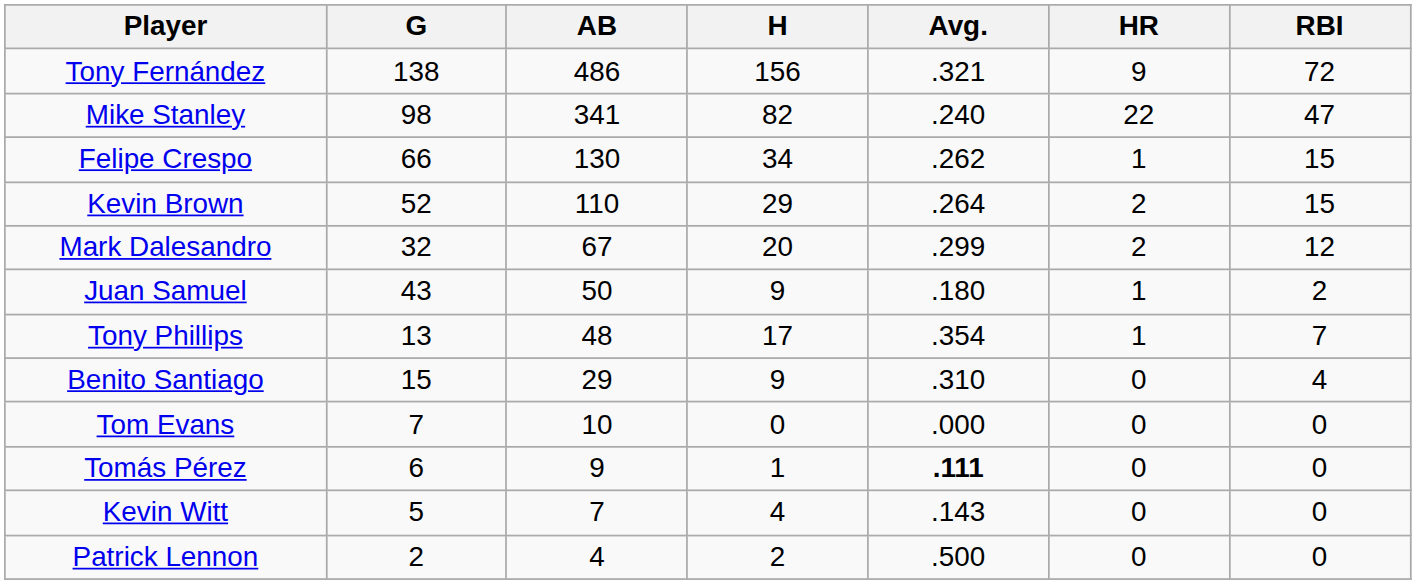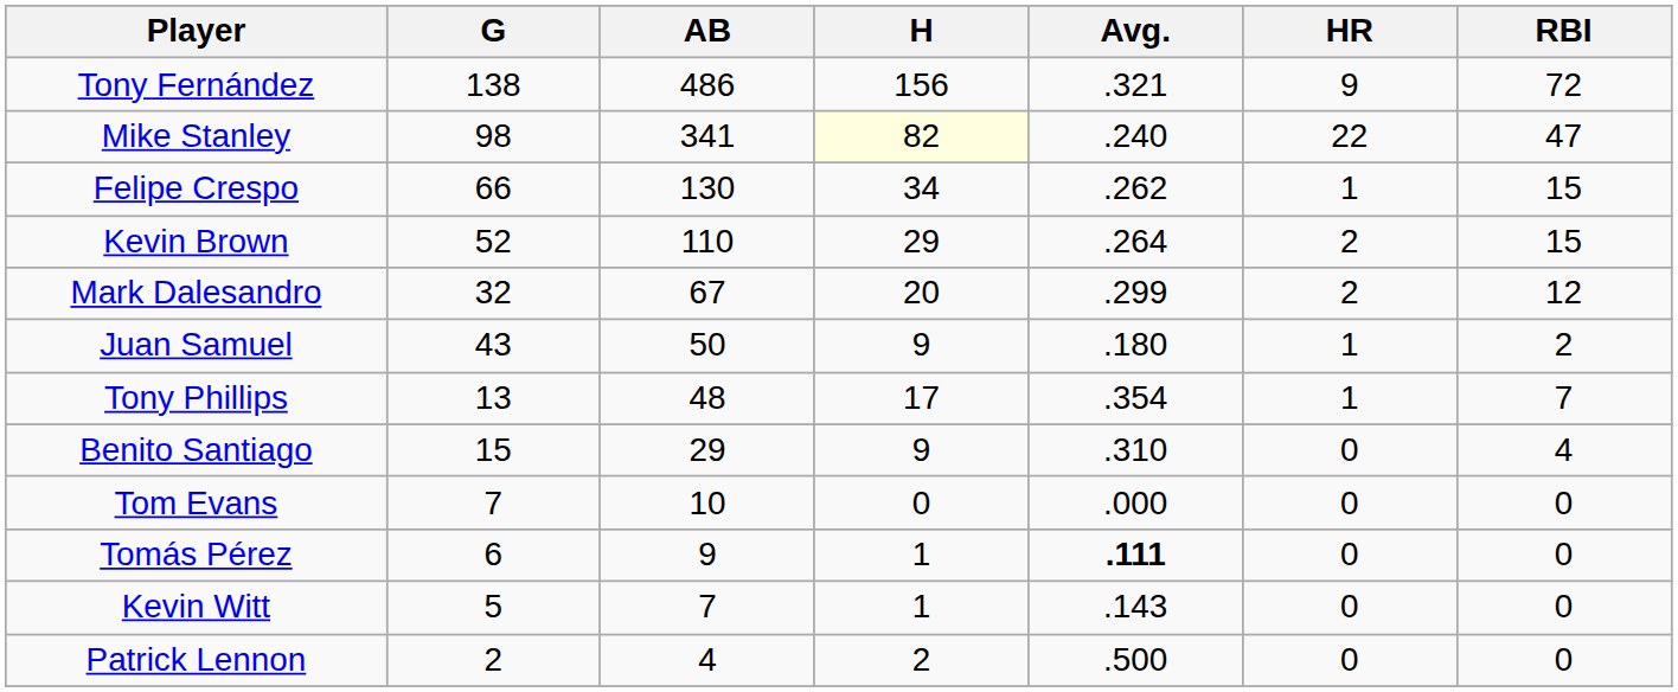Mike Stanley | H: no background -> lightyellow background
Kevin Witt | H: 4 -> 1
